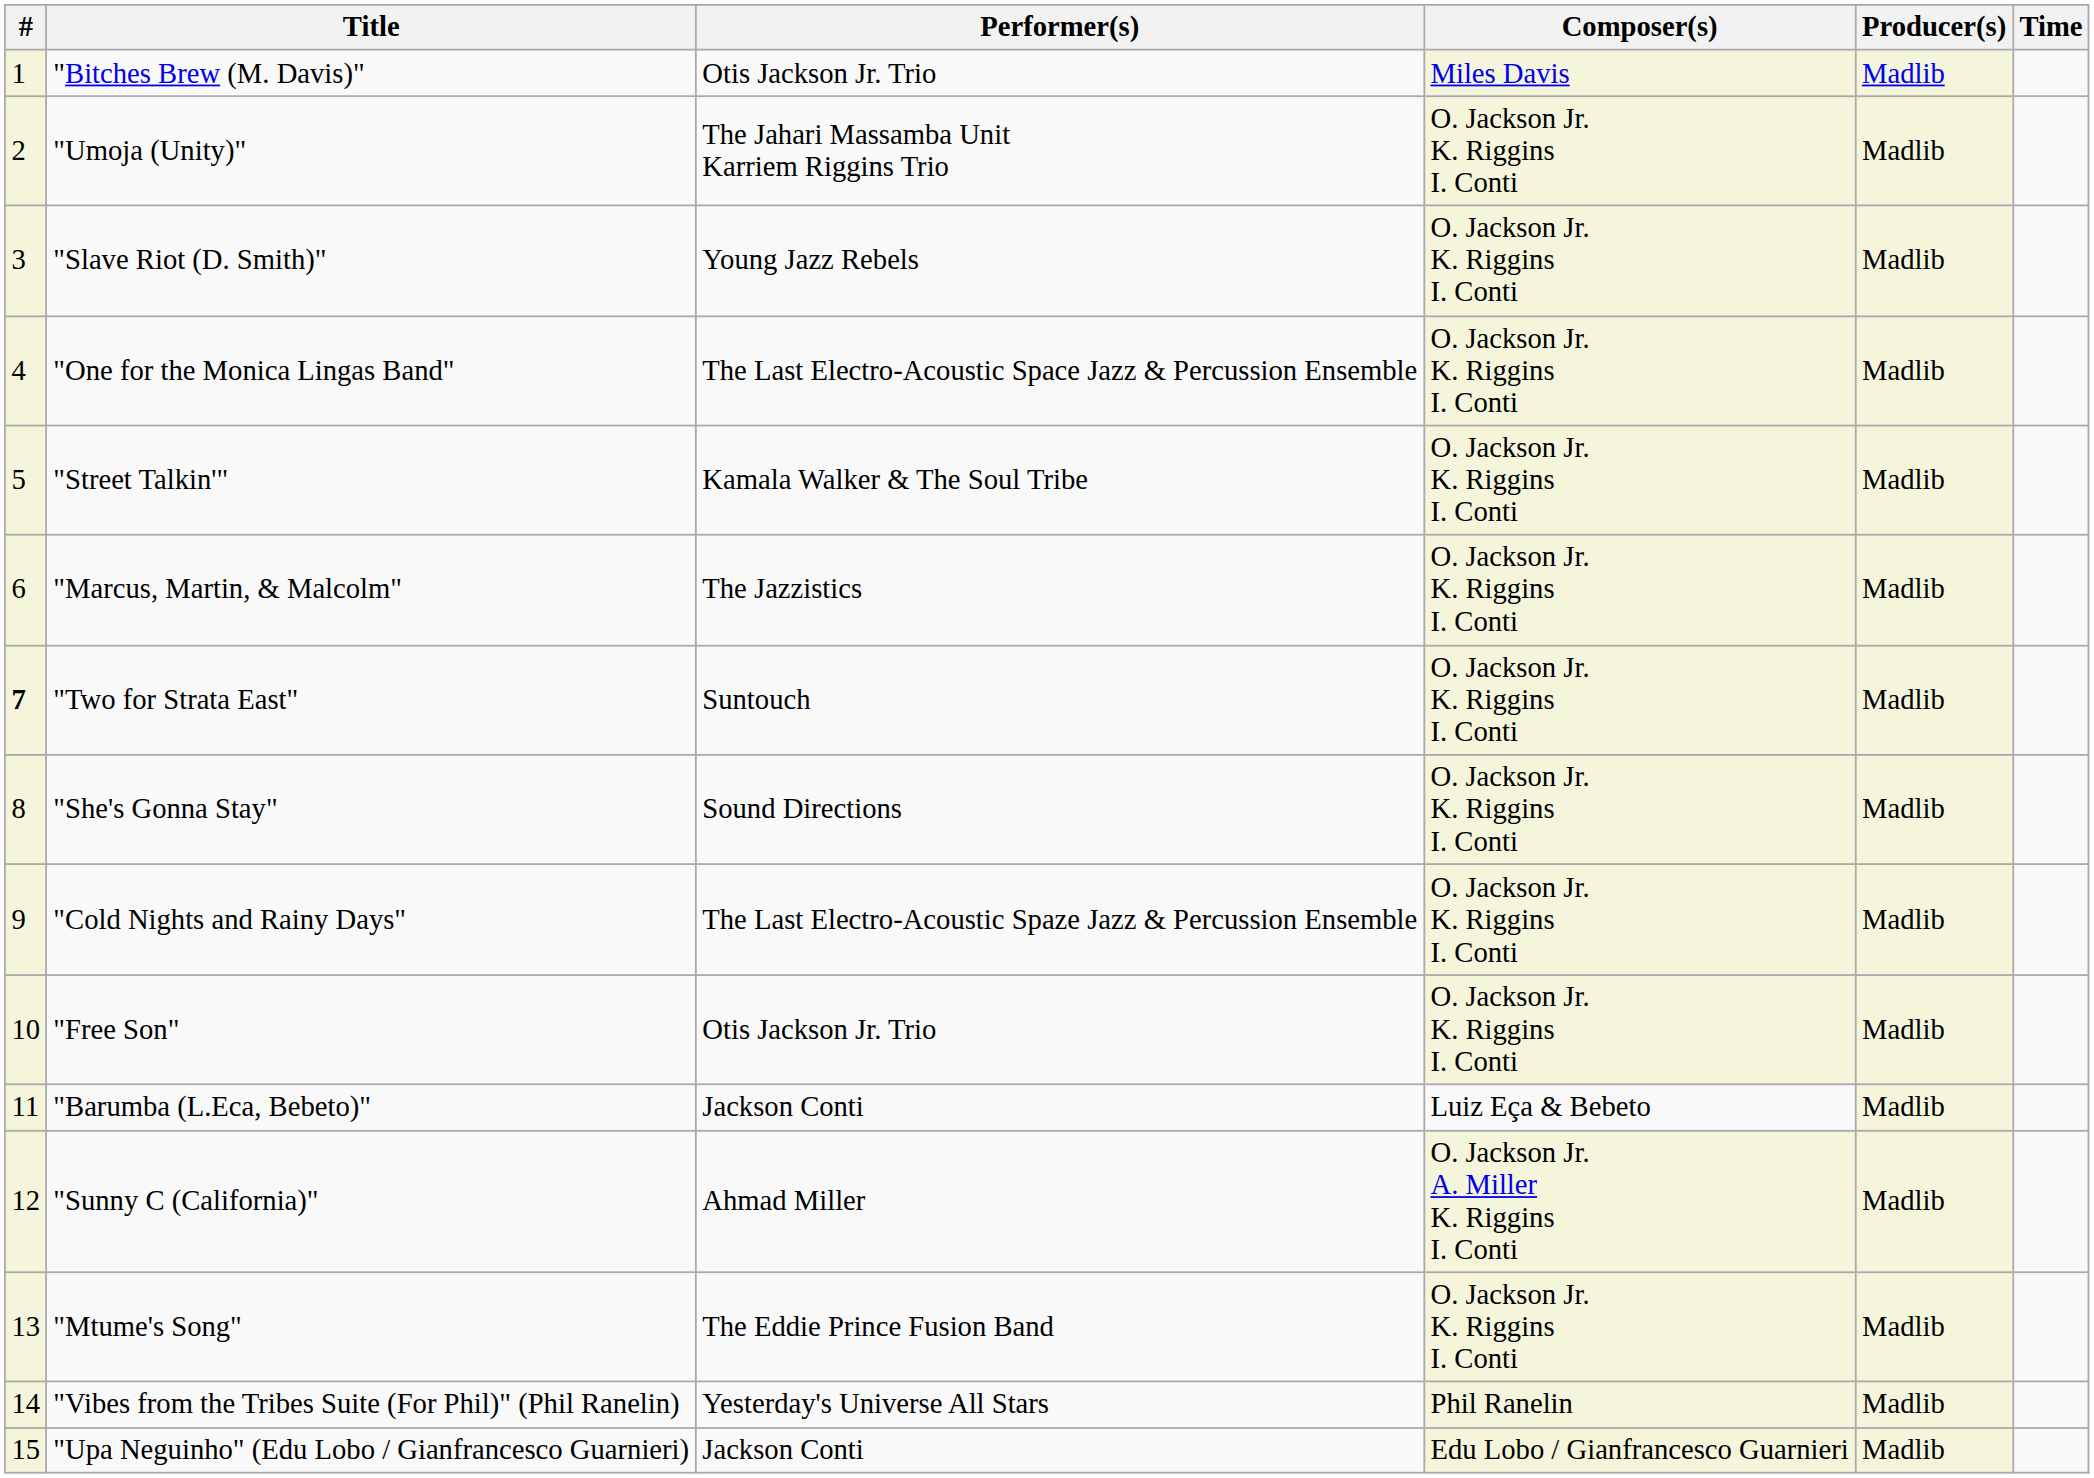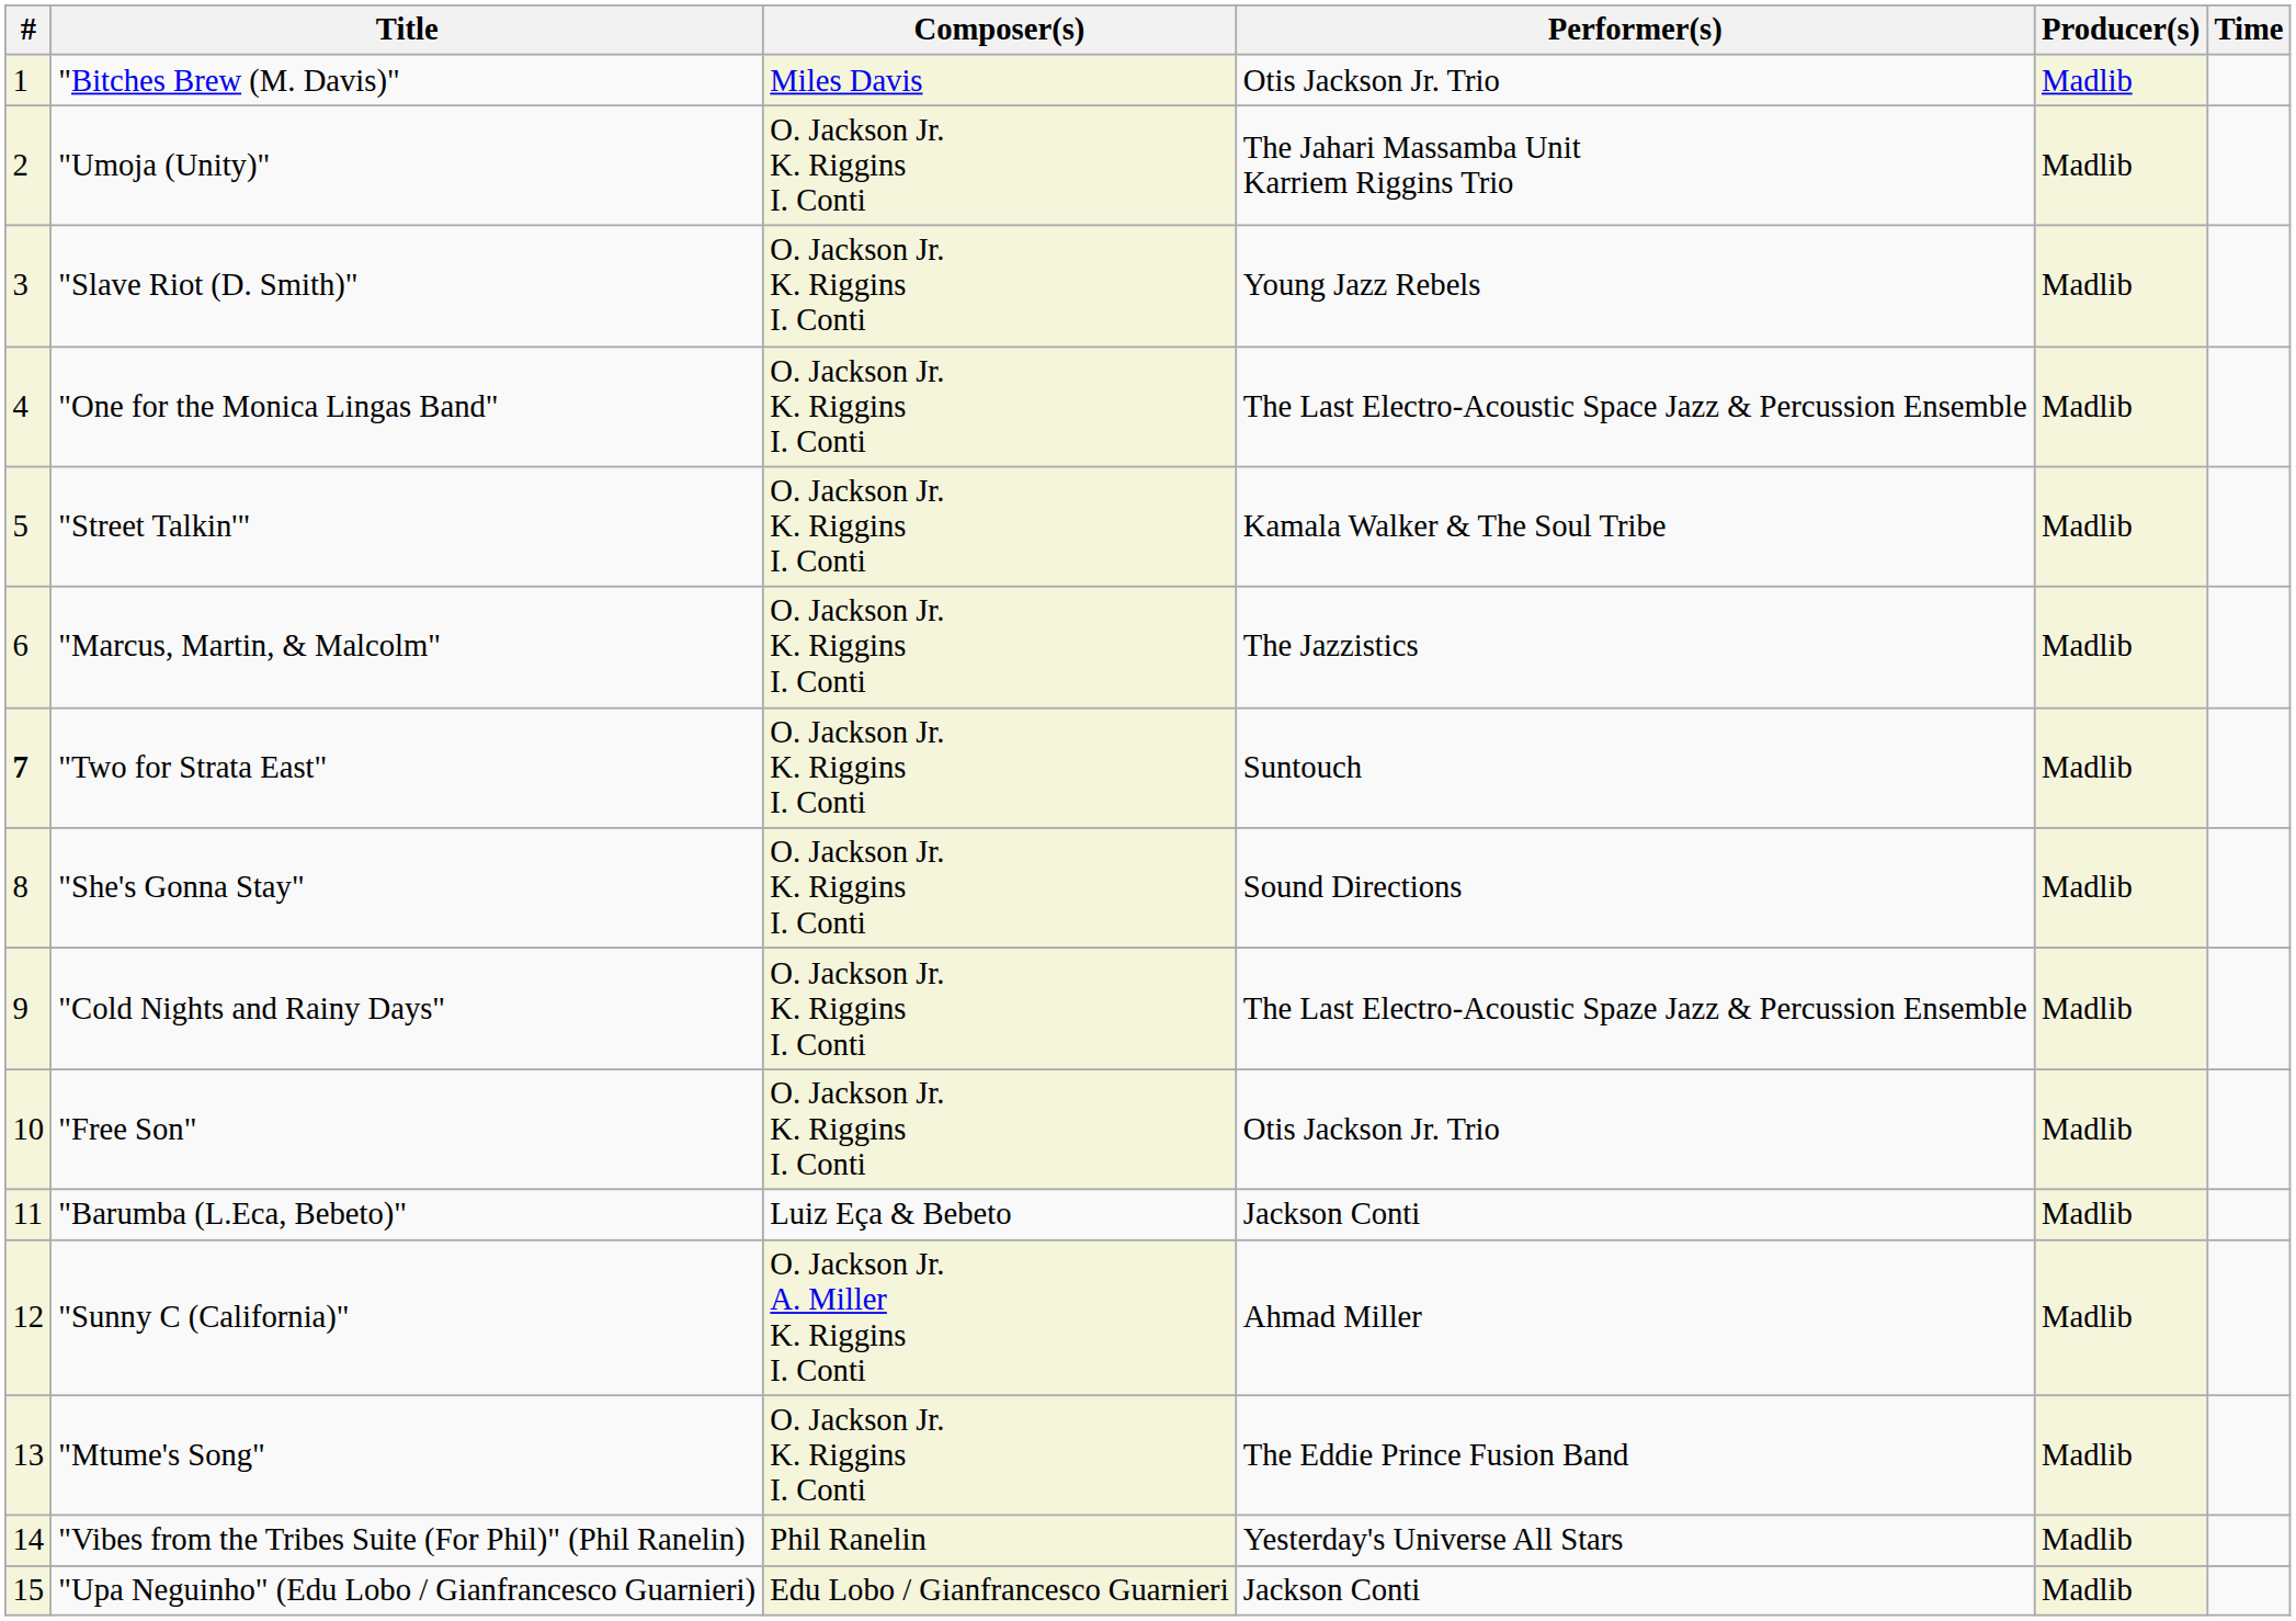columns swapped: Composer(s) <-> Performer(s)
